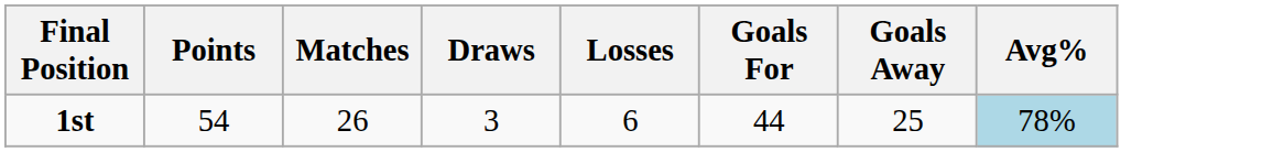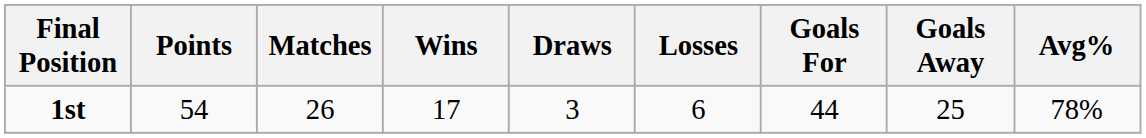+ column: Wins | 17
1st | Avg%: lightblue background -> no background
